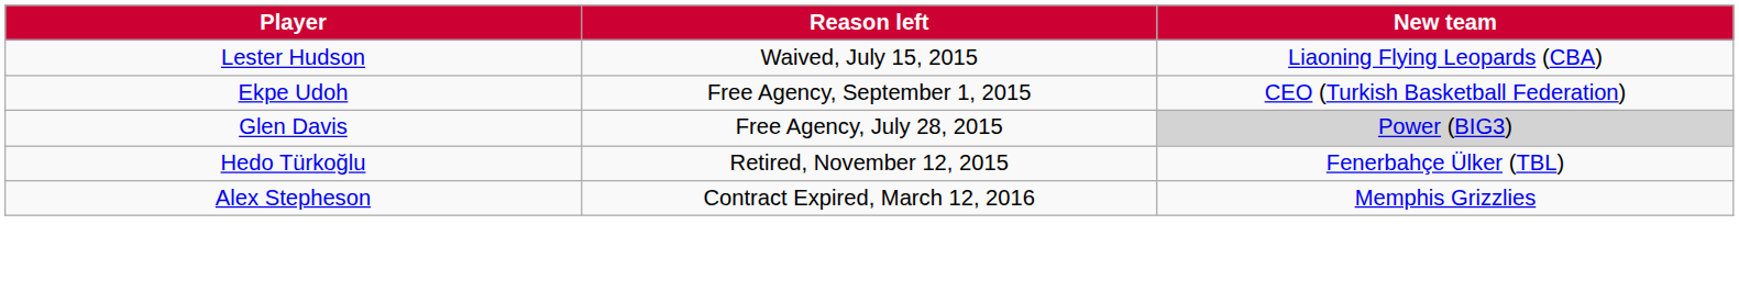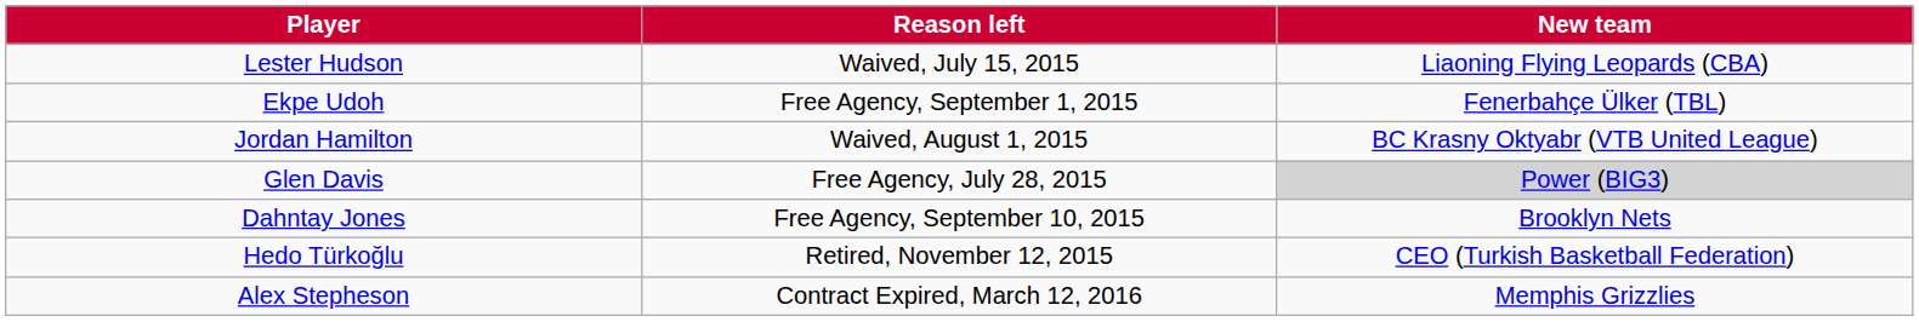Ekpe Udoh | New team: CEO (Turkish Basketball Federation) -> Fenerbahçe Ülker (TBL)
+ row: Jordan Hamilton | Waived, August 1, 2015 | BC Krasny Oktyabr (VTB United League)
+ row: Dahntay Jones | Free Agency, September 10, 2015 | Brooklyn Nets
Hedo Türkoğlu | New team: Fenerbahçe Ülker (TBL) -> CEO (Turkish Basketball Federation)
